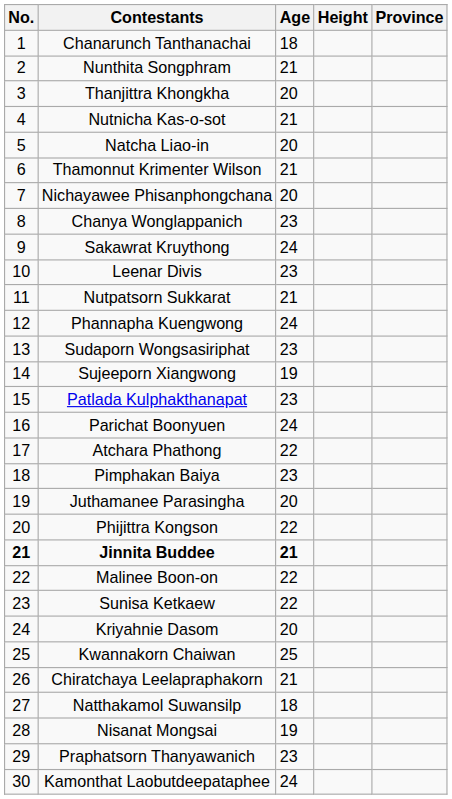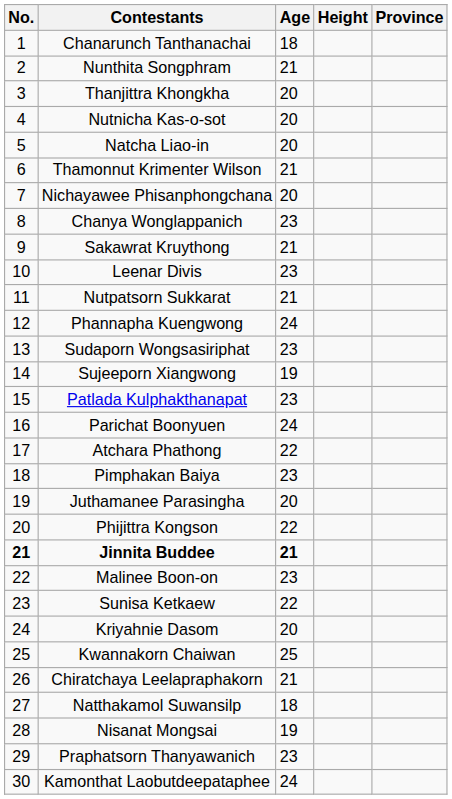Nutnicha Kas-o-sot | Age: 21 -> 20
Sakawrat Kruythong | Age: 24 -> 21
Malinee Boon-on | Age: 22 -> 23
